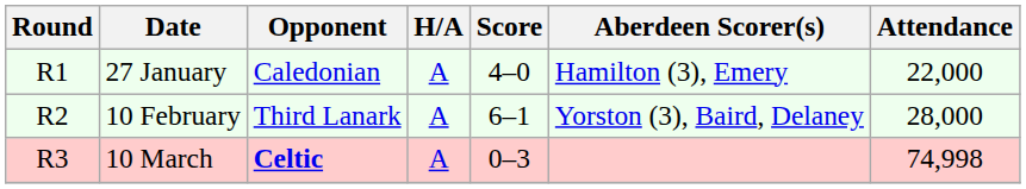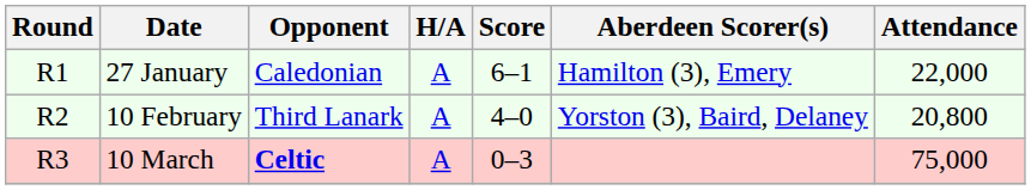27 January | Score: 4–0 -> 6–1
10 February | Score: 6–1 -> 4–0
10 February | Attendance: 28,000 -> 20,800
10 March | Attendance: 74,998 -> 75,000
